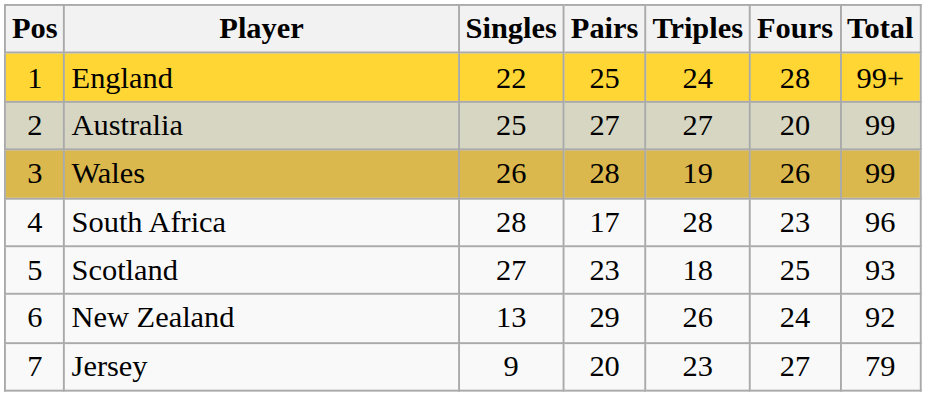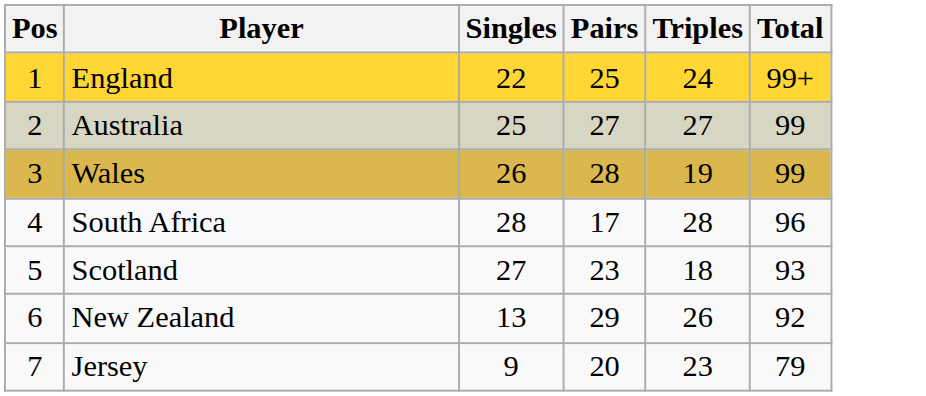- column: Fours | 28 | 20 | 26 | 23 | 25 | 24 | 27
